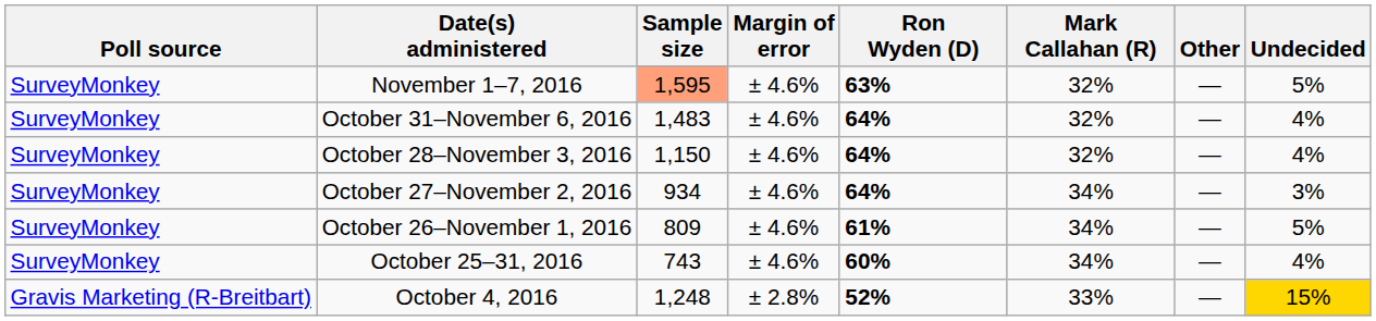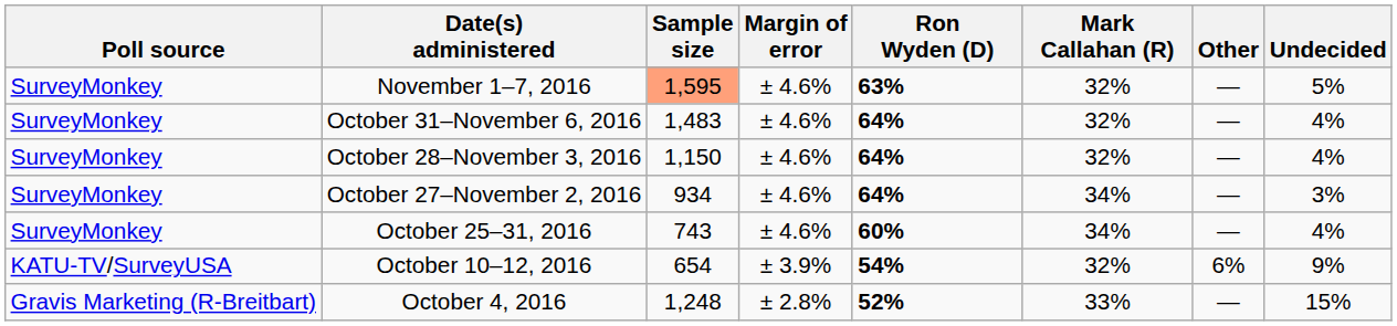- row: SurveyMonkey | October 26–November 1, 2016 | 809 | ± 4.6% | 61% | 34% | — | 5%
+ row: KATU-TV/SurveyUSA | October 10–12, 2016 | 654 | ± 3.9% | 54% | 32% | 6% | 9%
October 4, 2016 | Undecided: gold background -> no background
